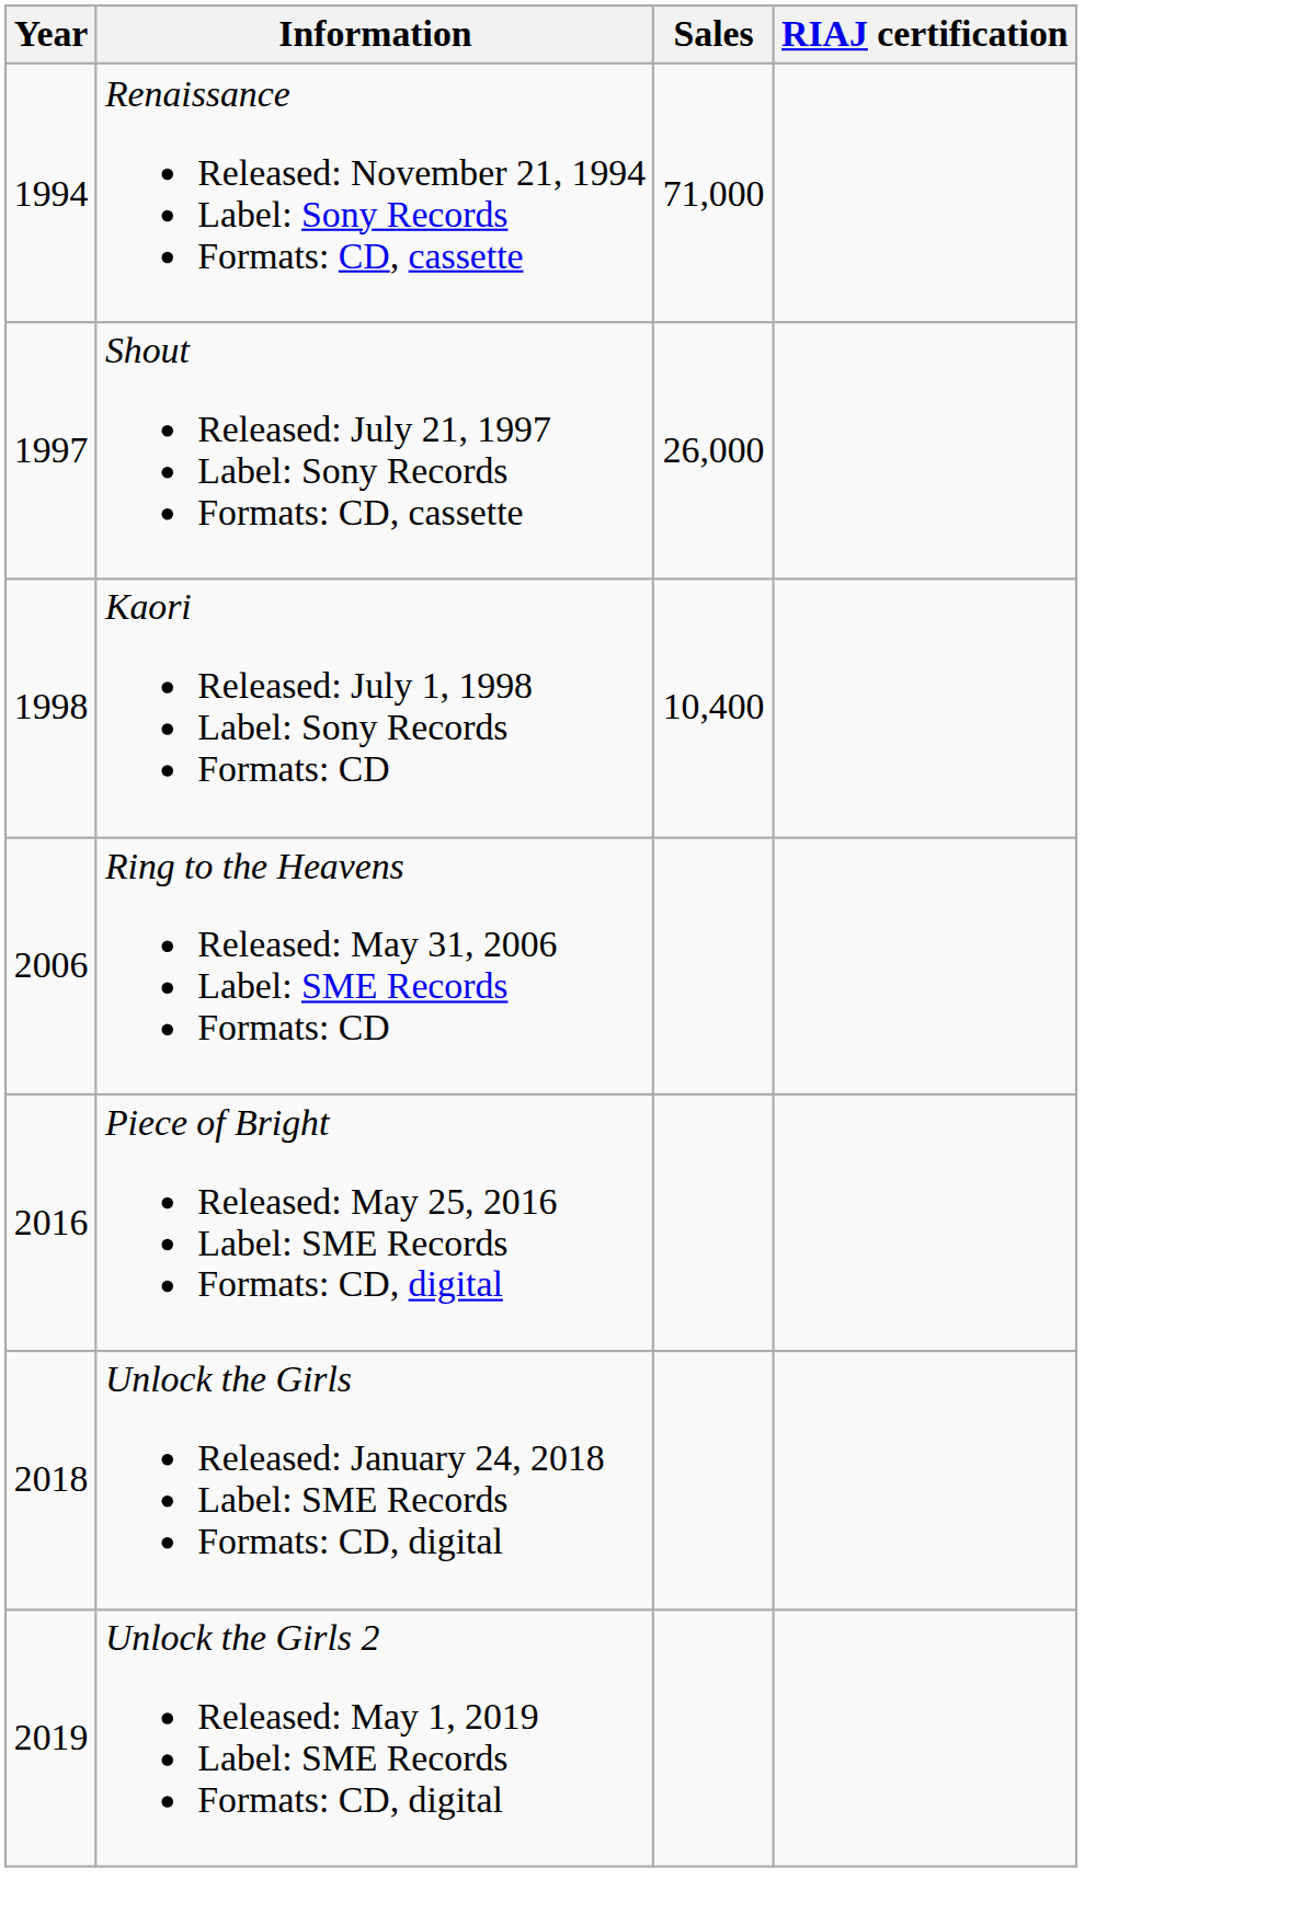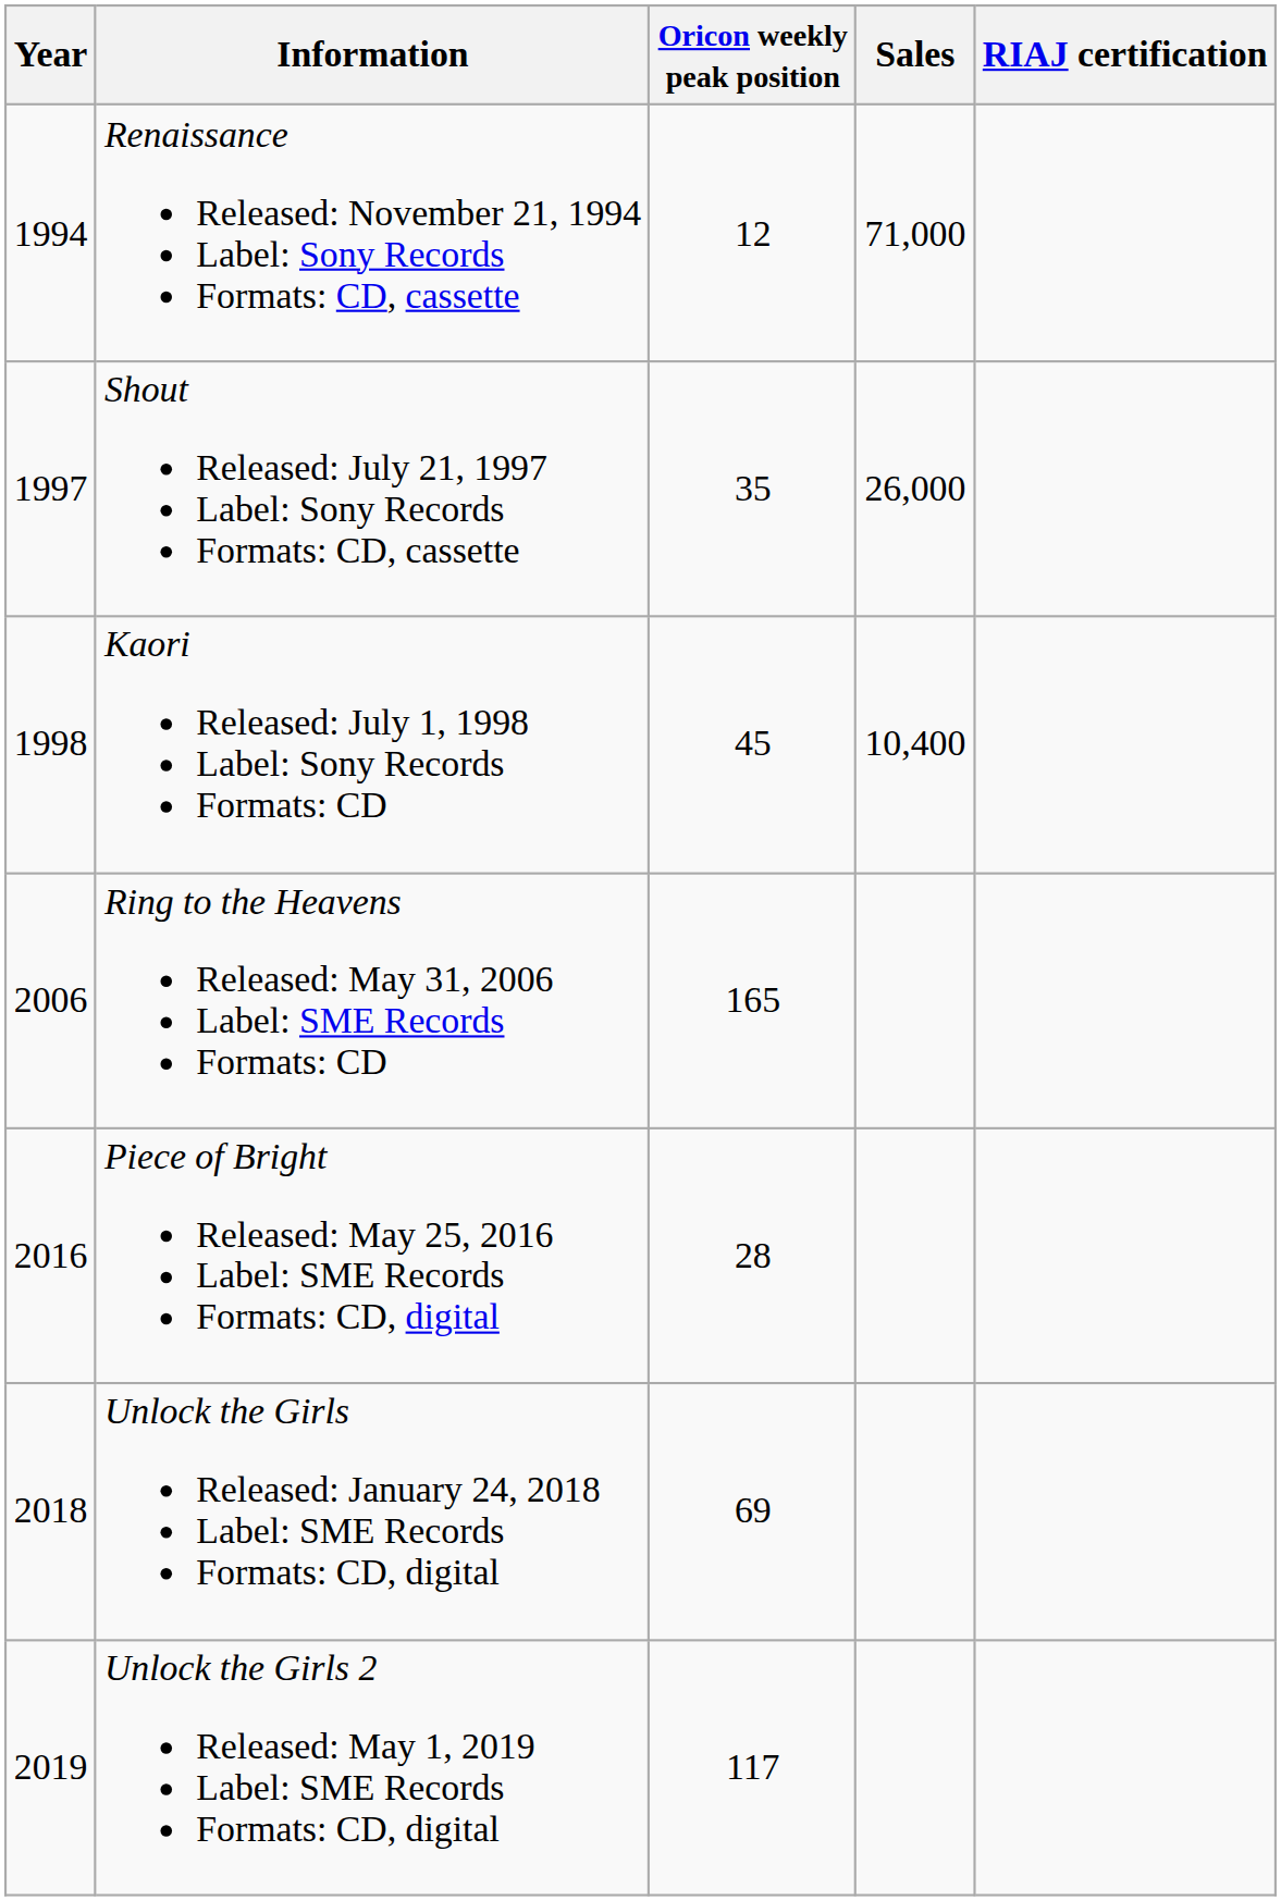+ column: Oricon weekly peak position | 12 | 35 | 45 | 165 | 28 | 69 | 117
